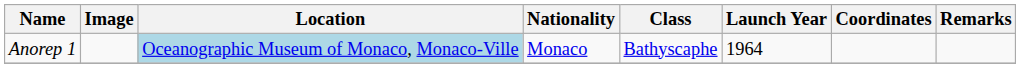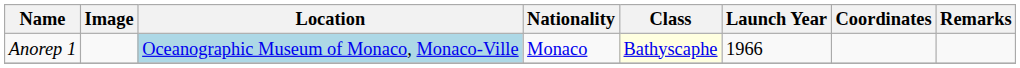Anorep 1 | Class: no background -> lightyellow background
Anorep 1 | Launch Year: 1964 -> 1966
